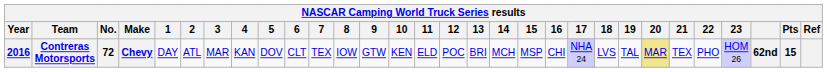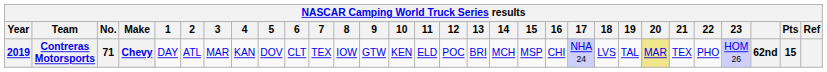Contreras Motorsports | Year: 2016 -> 2019
Contreras Motorsports | No.: 72 -> 71
